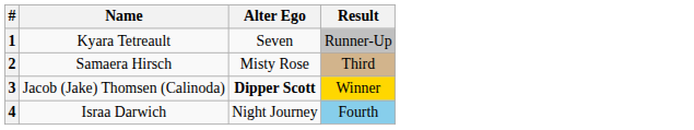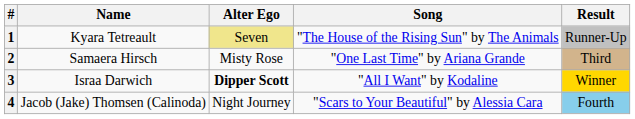+ column: Song | "The House of the Rising Sun" by The Animals | "One Last Time" by Ariana Grande | "All I Want" by Kodaline | "Scars to Your Beautiful" by Alessia Cara
1 | Alter Ego: no background -> khaki background
3 | Name: Jacob (Jake) Thomsen (Calinoda) -> Israa Darwich
4 | Name: Israa Darwich -> Jacob (Jake) Thomsen (Calinoda)
